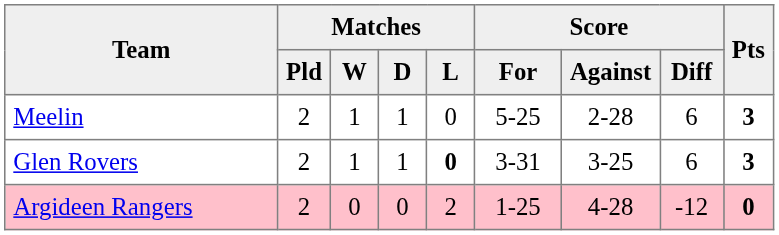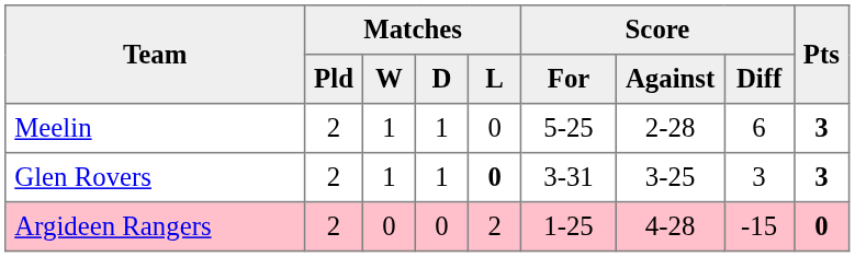Glen Rovers | Score / Diff: 6 -> 3
Argideen Rangers | Score / Diff: -12 -> -15
